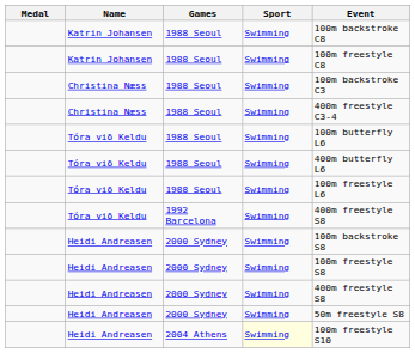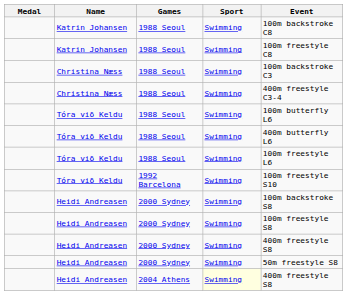Tóra við Keldu / 1992 Barcelona | Event: 400m freestyle S8 -> 100m freestyle S10
Heidi Andreasen / 2004 Athens | Event: 100m freestyle S10 -> 400m freestyle S8
